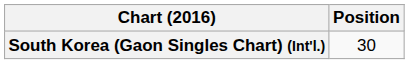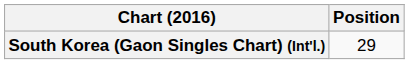South Korea (Gaon Singles Chart) (Int'l.) | Position: 30 -> 29
